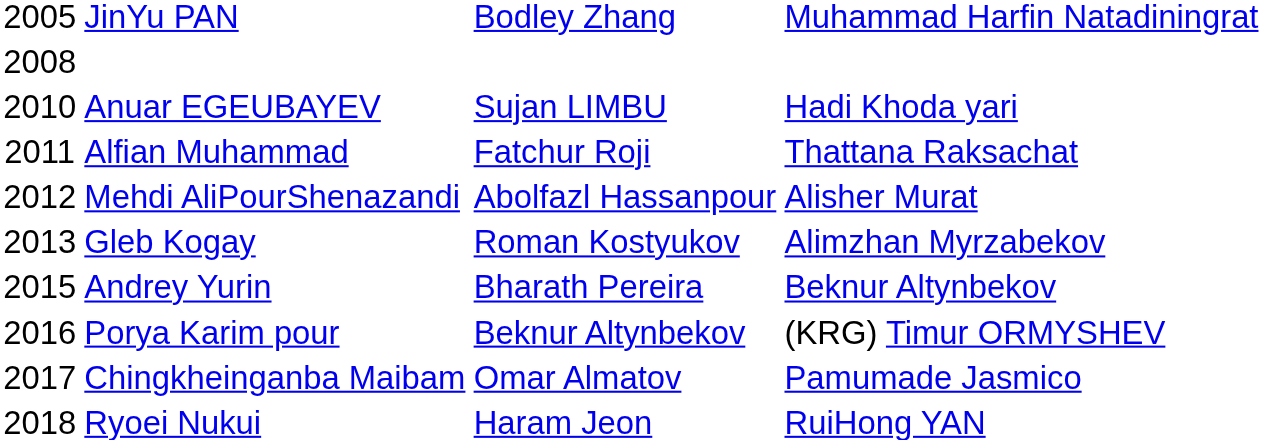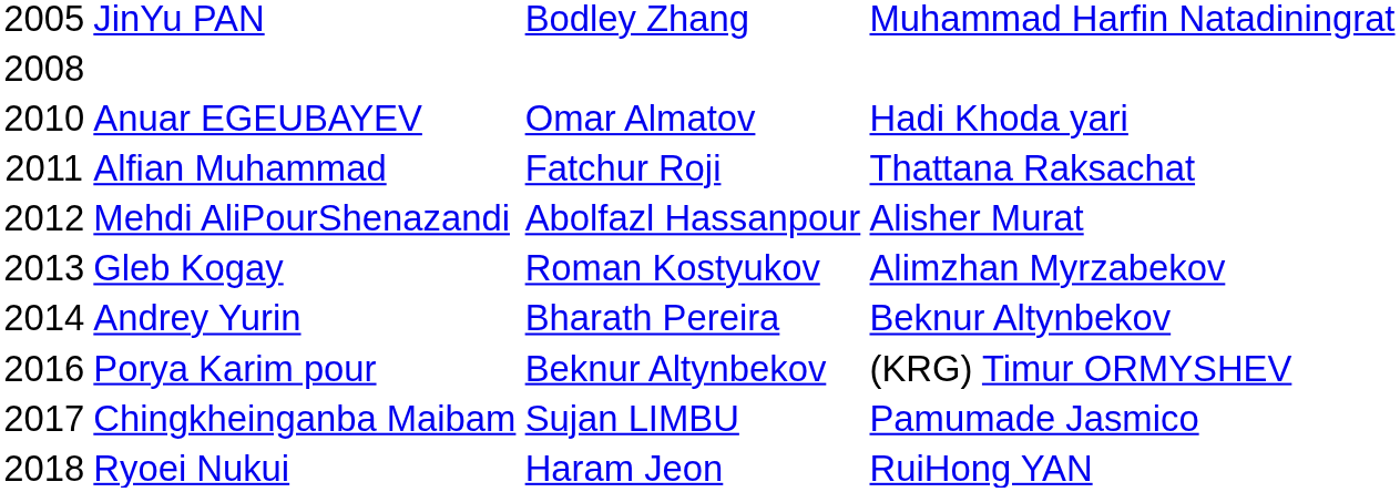Anuar EGEUBAYEV | column 3: Sujan LIMBU -> Omar Almatov
Andrey Yurin | column 1: 2015 -> 2014
Chingkheinganba Maibam | column 3: Omar Almatov -> Sujan LIMBU
